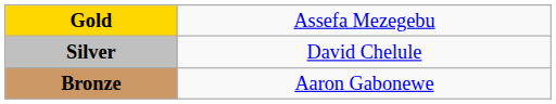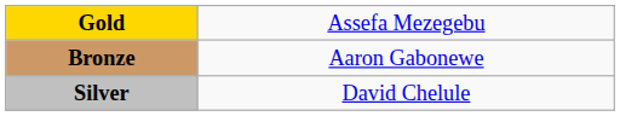rows swapped: Silver <-> Bronze
